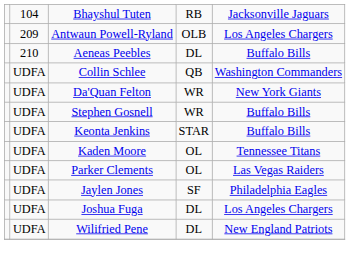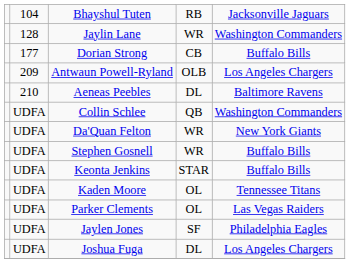+ row: 128 | Jaylin Lane | WR | Washington Commanders
+ row: 177 | Dorian Strong | CB | Buffalo Bills
Aeneas Peebles | column 5: Buffalo Bills -> Baltimore Ravens
- row: UDFA | Wilifried Pene | DL | New England Patriots
